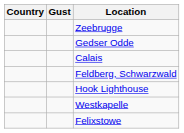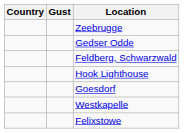- row: Calais
+ row: Goesdorf
